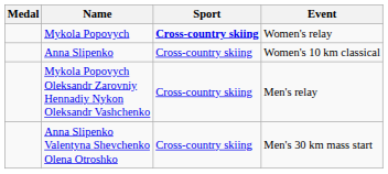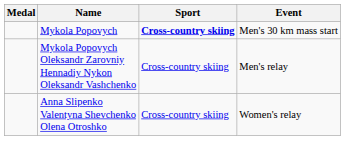Mykola Popovych | Event: Women's relay -> Men's 30 km mass start
- row: Anna Slipenko | Cross-country skiing | Women's 10 km classical
Anna Slipenko Valentyna Shevchenko Olena Otroshko | Event: Men's 30 km mass start -> Women's relay
